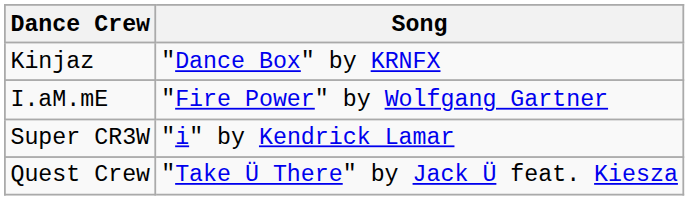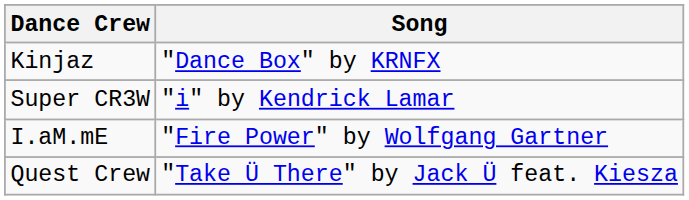rows swapped: Super CR3W <-> I.aM.mE
